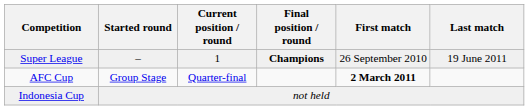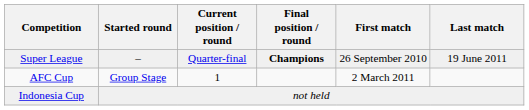Super League | Current position / round: 1 -> Quarter-final
AFC Cup | Current position / round: Quarter-final -> 1
AFC Cup | First match: bold -> normal
